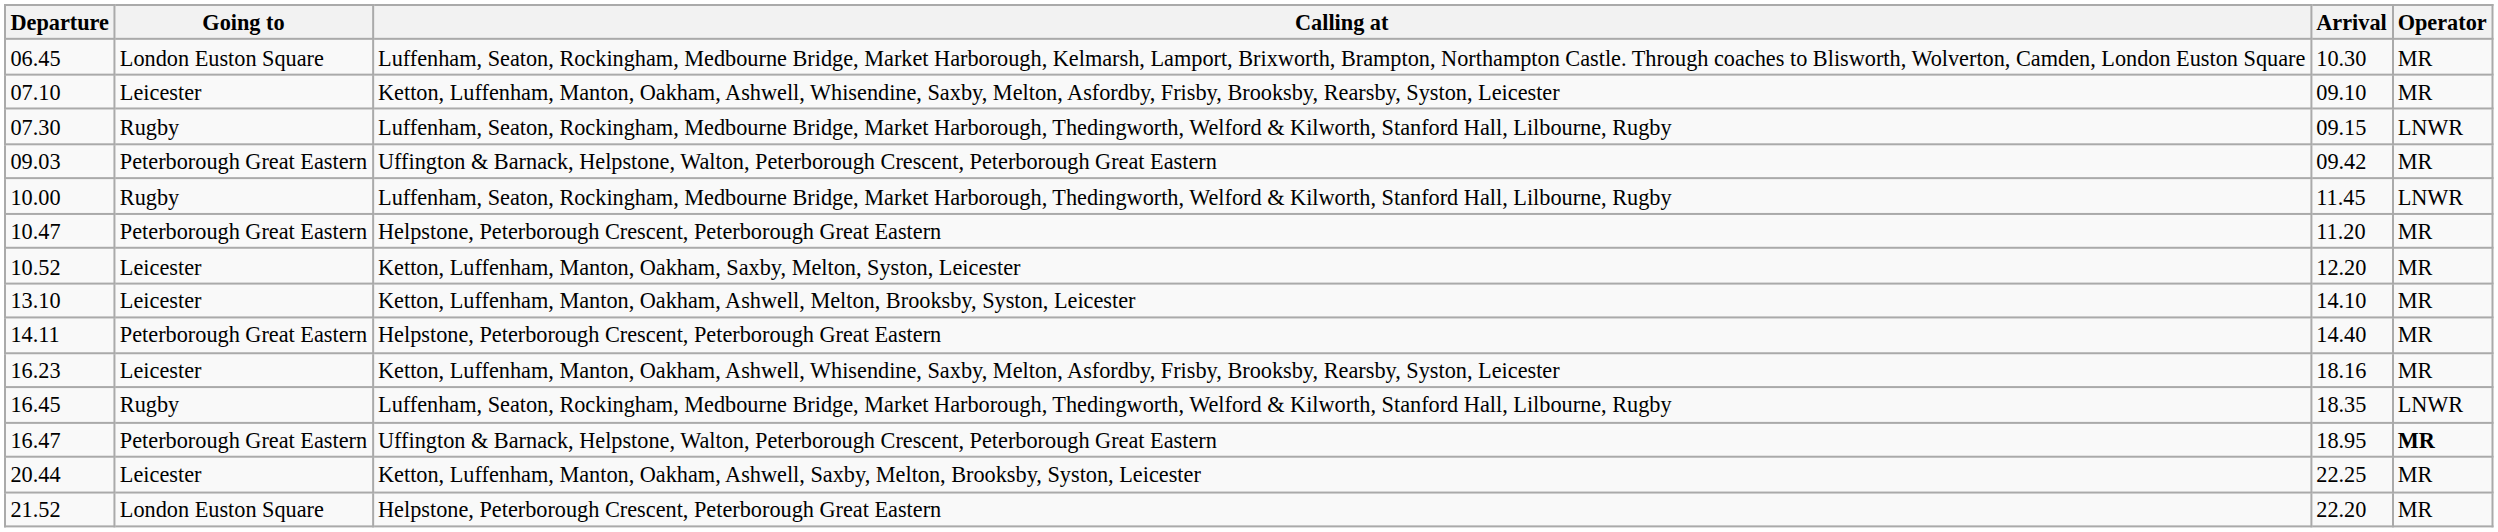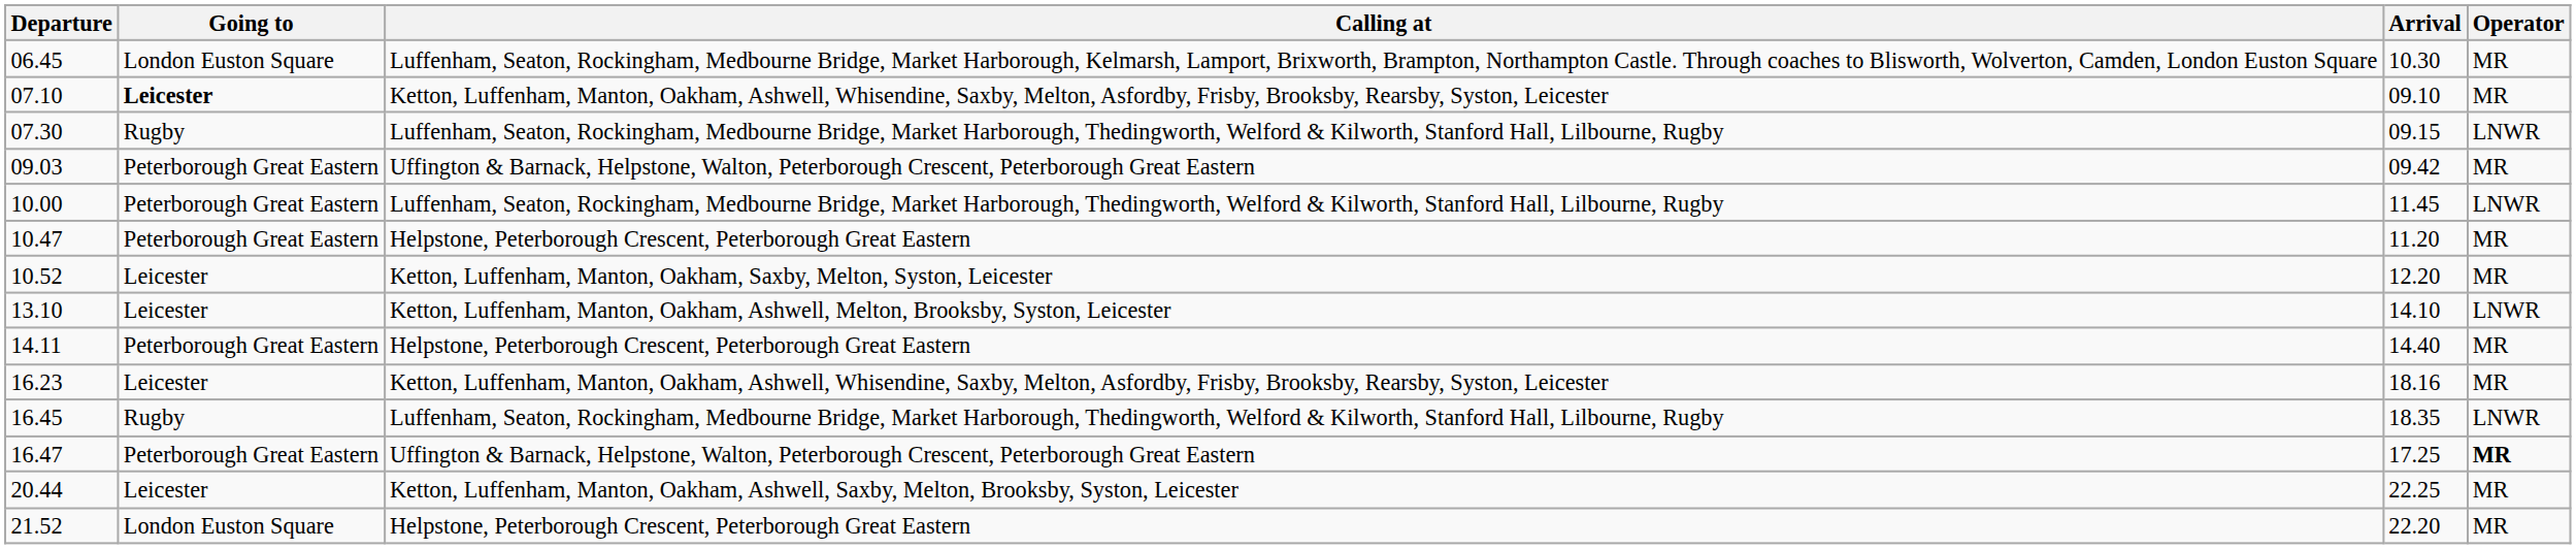07.10 | Going to: normal -> bold
10.00 | Going to: Rugby -> Peterborough Great Eastern
13.10 | Operator: MR -> LNWR
16.47 | Arrival: 18.95 -> 17.25
